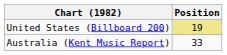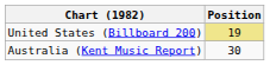Australia (Kent Music Report) | Position: 33 -> 30
